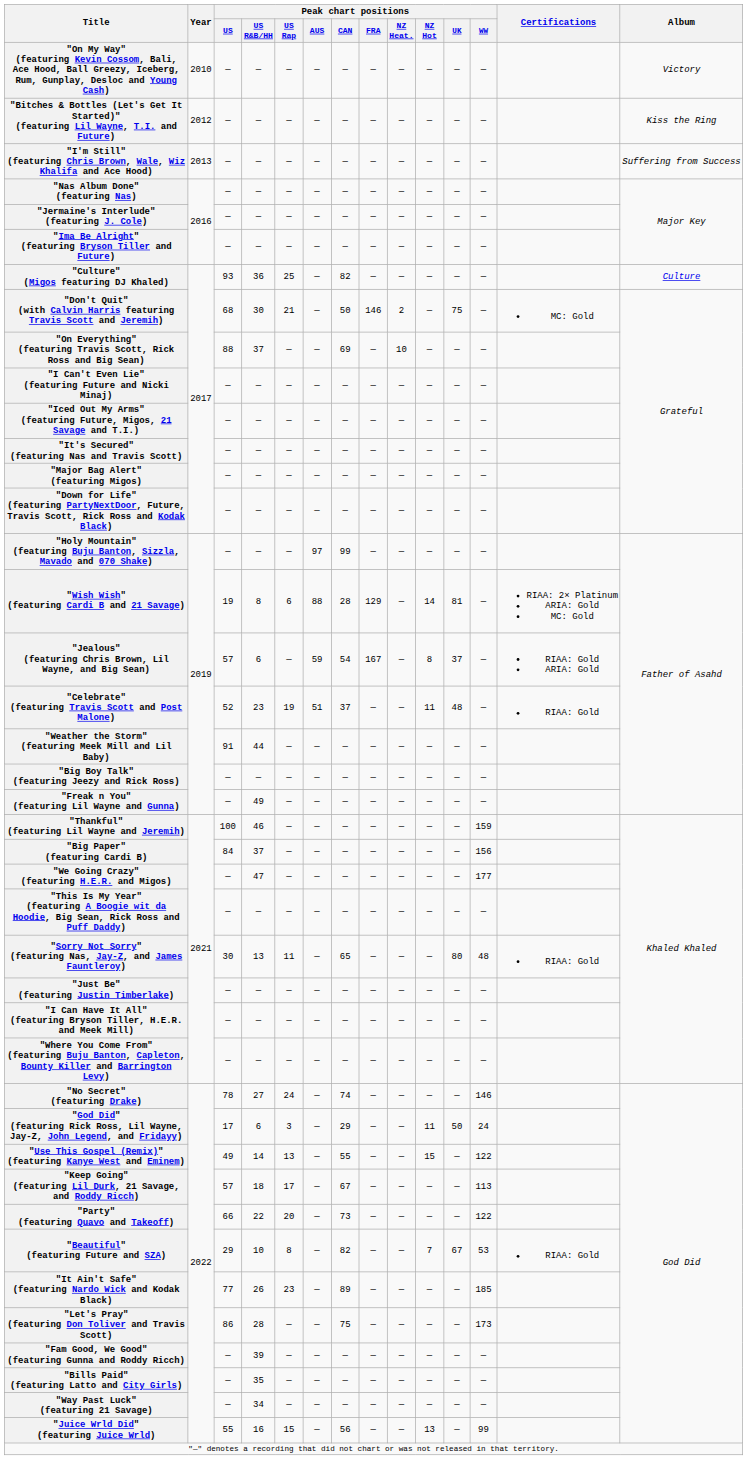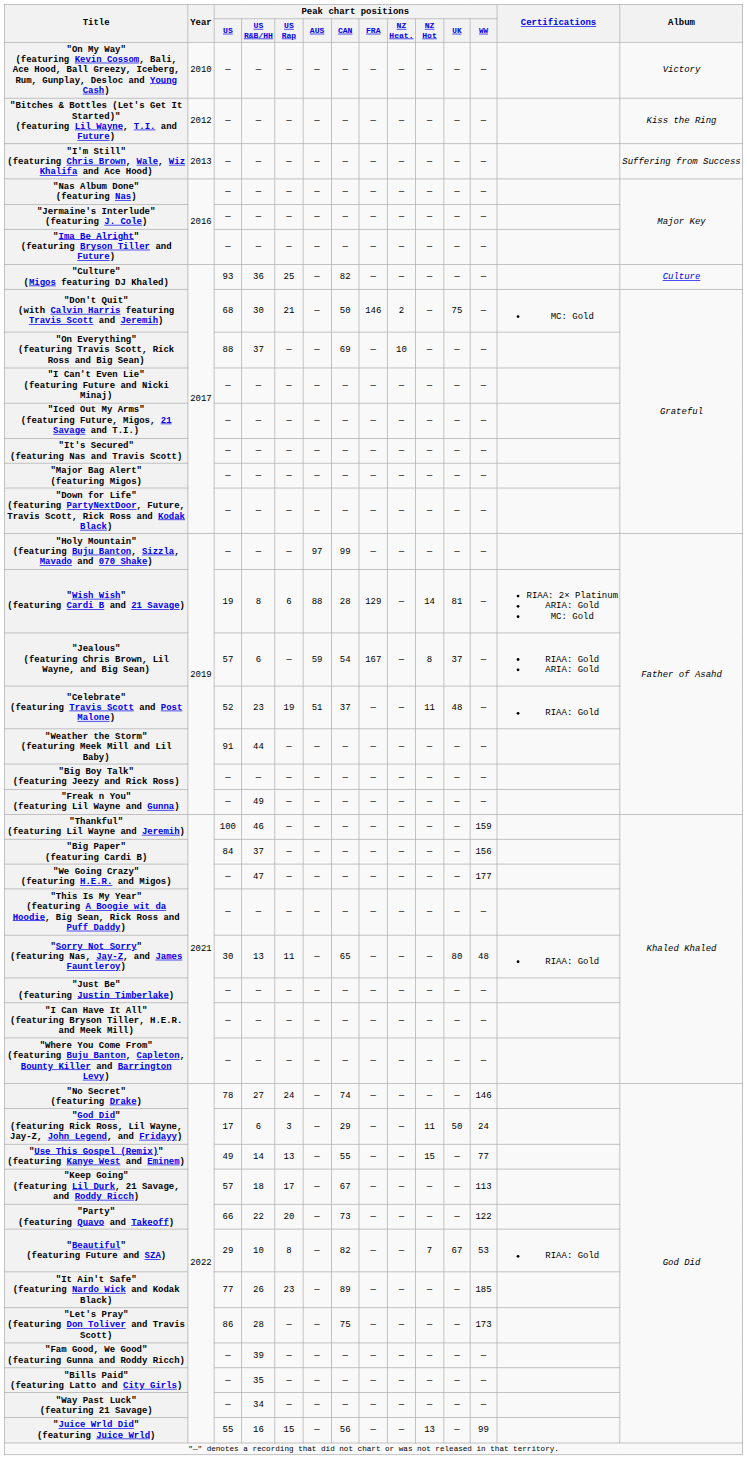"Use This Gospel (Remix)" (featuring Kanye West and Eminem) | Peak chart positions / WW: 122 -> 77
